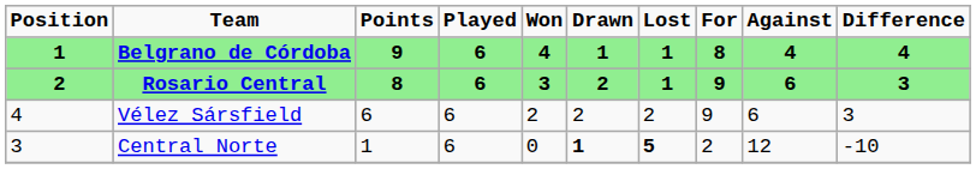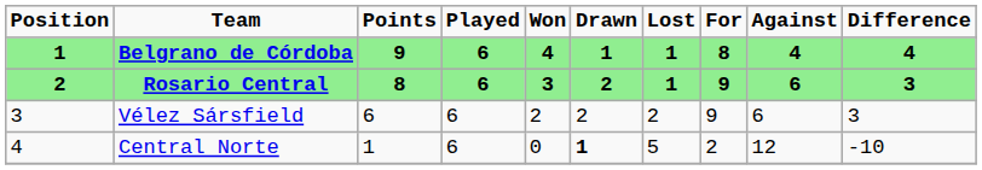Vélez Sársfield | Position / 1 / 2: 4 -> 3
Central Norte | Position / 1 / 2: 3 -> 4
Central Norte | Lost / 1: bold -> normal
